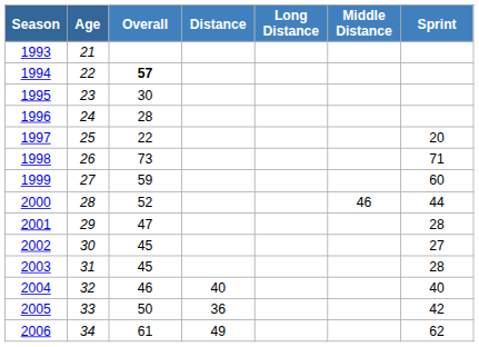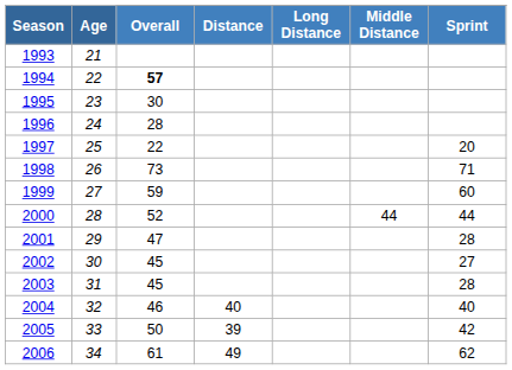2000 | Middle Distance: 46 -> 44
2005 | Distance: 36 -> 39
